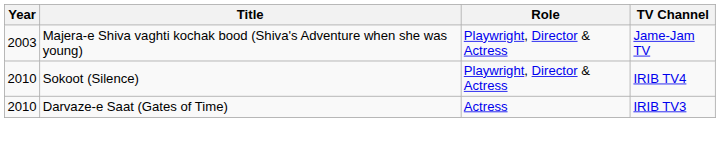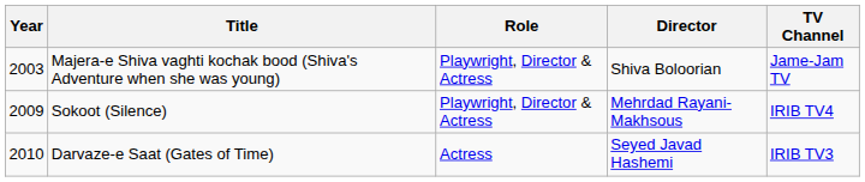+ column: Director | Shiva Boloorian | Mehrdad Rayani-Makhsous | Seyed Javad Hashemi
Sokoot (Silence) | Year: 2010 -> 2009
